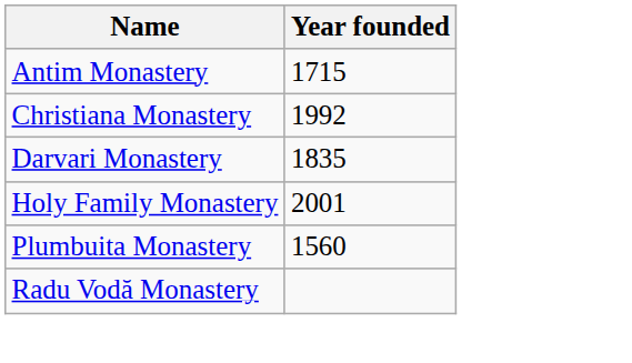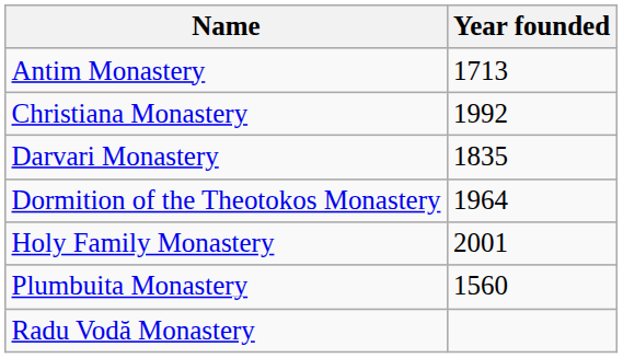Antim Monastery | Year founded: 1715 -> 1713
+ row: Dormition of the Theotokos Monastery | 1964
